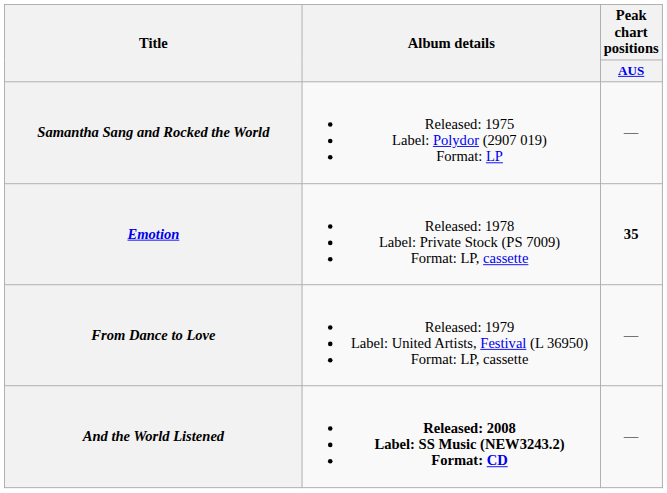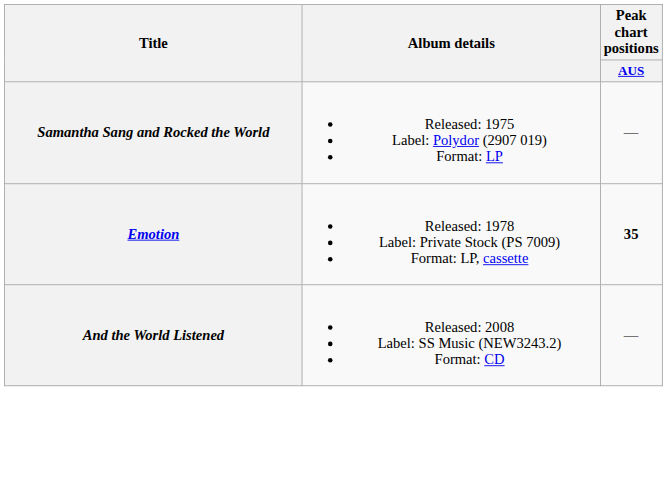- row: From Dance to Love | Released: 1979 Label: United Artists, Festival (L 36950) Format: LP, cassette | —
And the World Listened | Album details: bold -> normal
